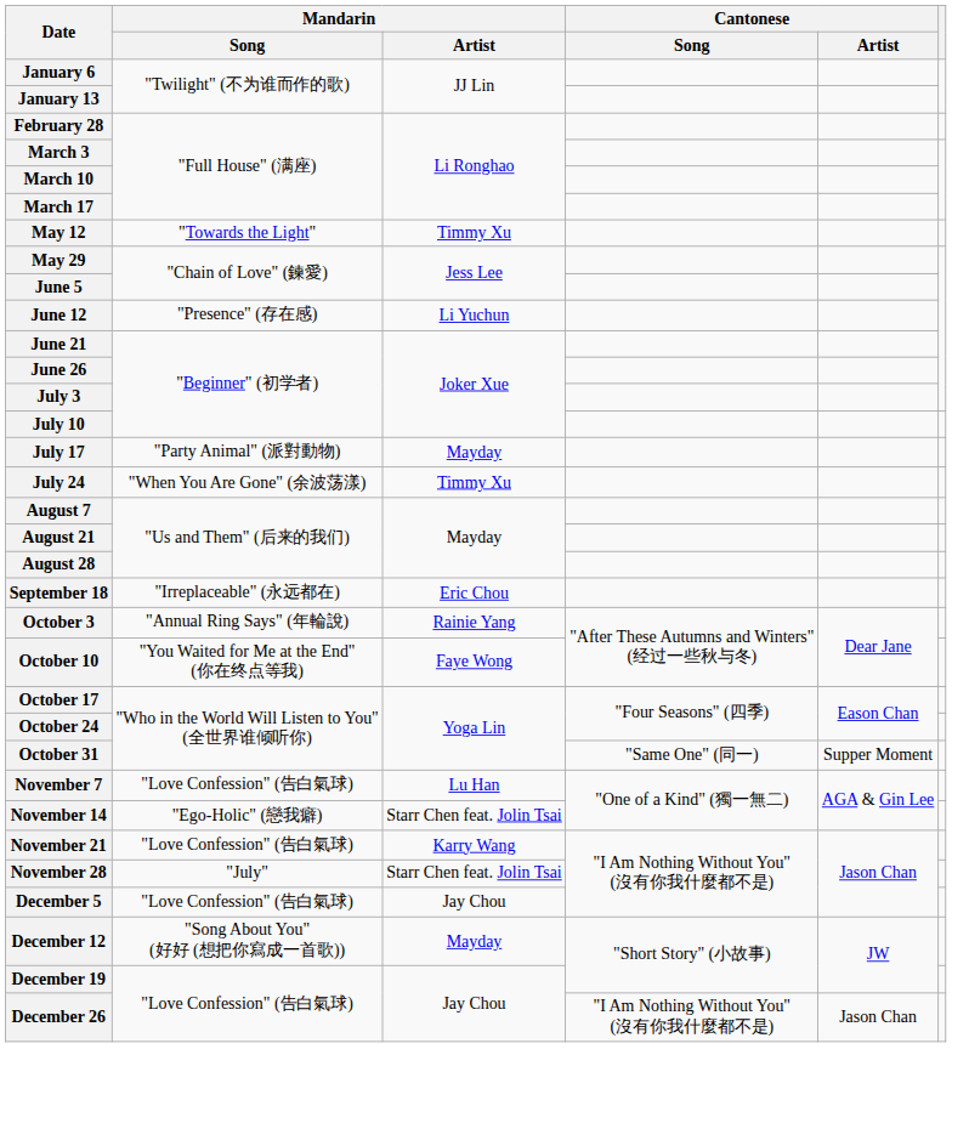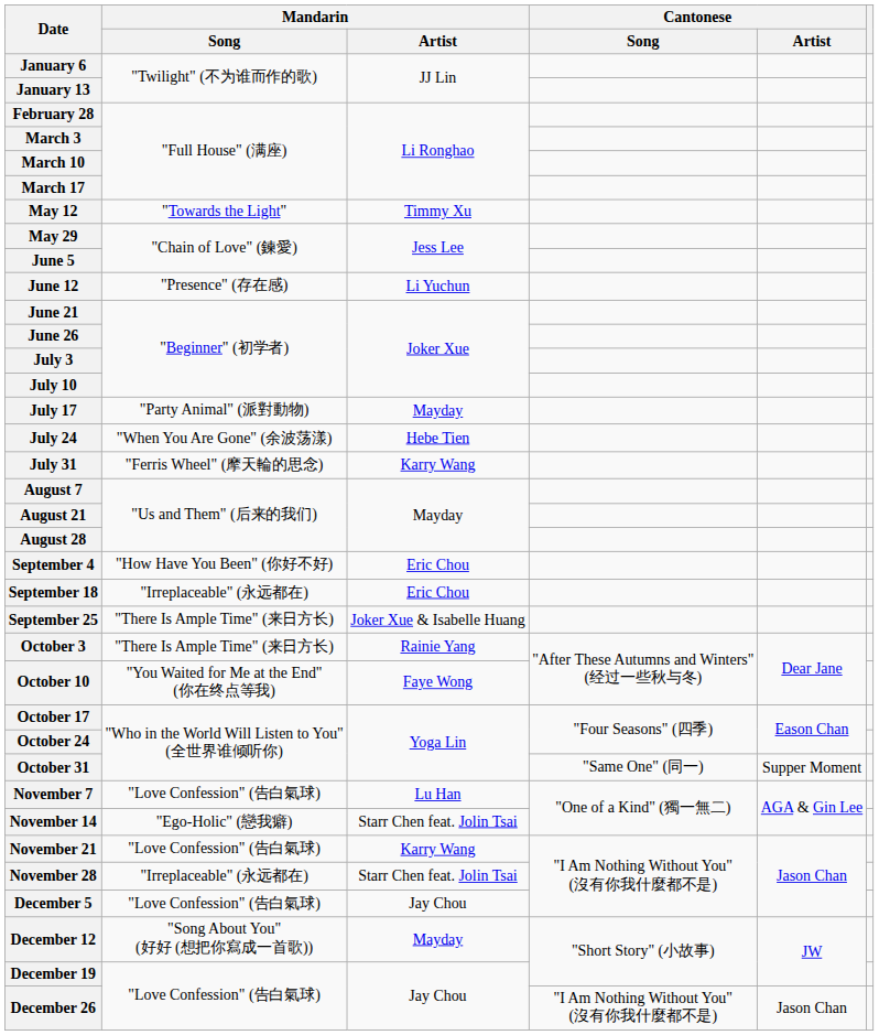July 24 | Mandarin / Artist: Timmy Xu -> Hebe Tien
+ row: July 31 | "Ferris Wheel" (摩天輪的思念) | Karry Wang
+ row: September 4 | "How Have You Been" (你好不好) | Eric Chou
+ row: September 25 | "There Is Ample Time" (来日方长) | Joker Xue & Isabelle Huang
October 3 | Mandarin / Song: "Annual Ring Says" (年輪說) -> "There Is Ample Time" (来日方长)
November 28 | Mandarin / Song: "July" -> "Irreplaceable" (永远都在)
